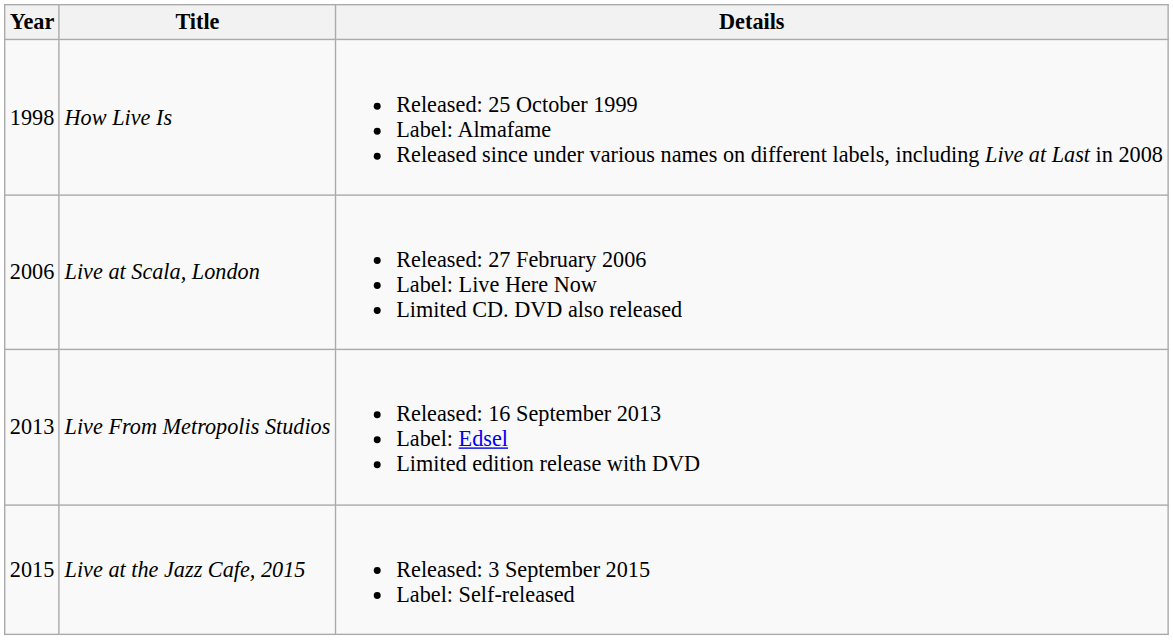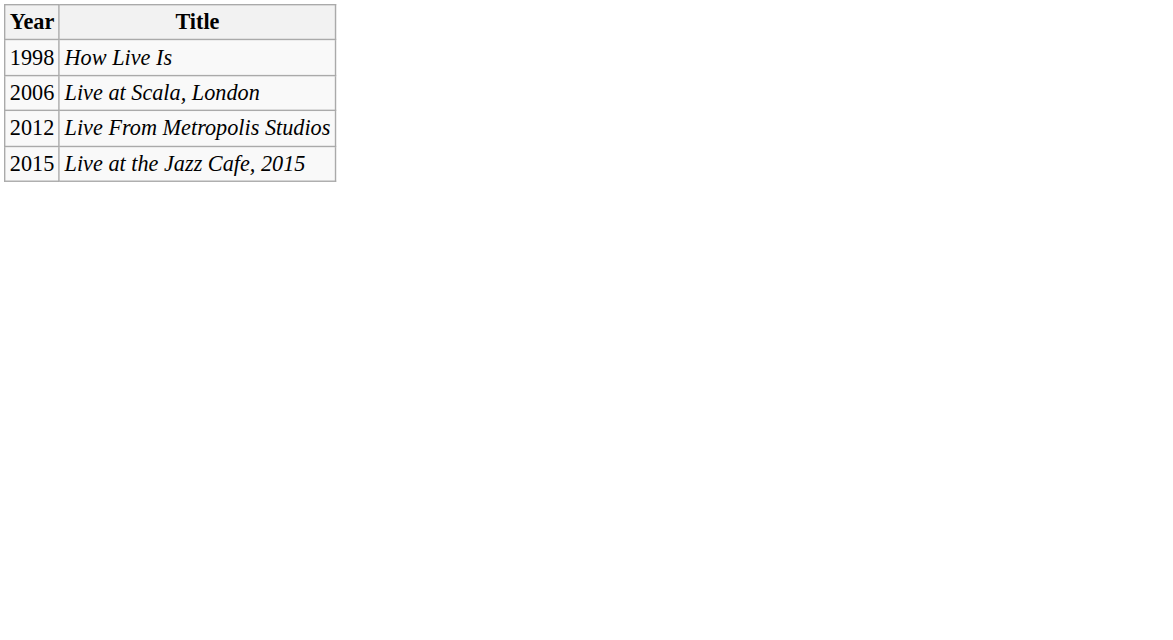- column: Details | Released: 25 October 1999 Label: Almafame Released since under various names on different labels, including Live at Last in 2008 | Released: 27 February 2006 Label: Live Here Now Limited CD. DVD also released | Released: 16 September 2013 Label: Edsel Limited edition release with DVD | Released: 3 September 2015 Label: Self-released
Live From Metropolis Studios | Year: 2013 -> 2012
